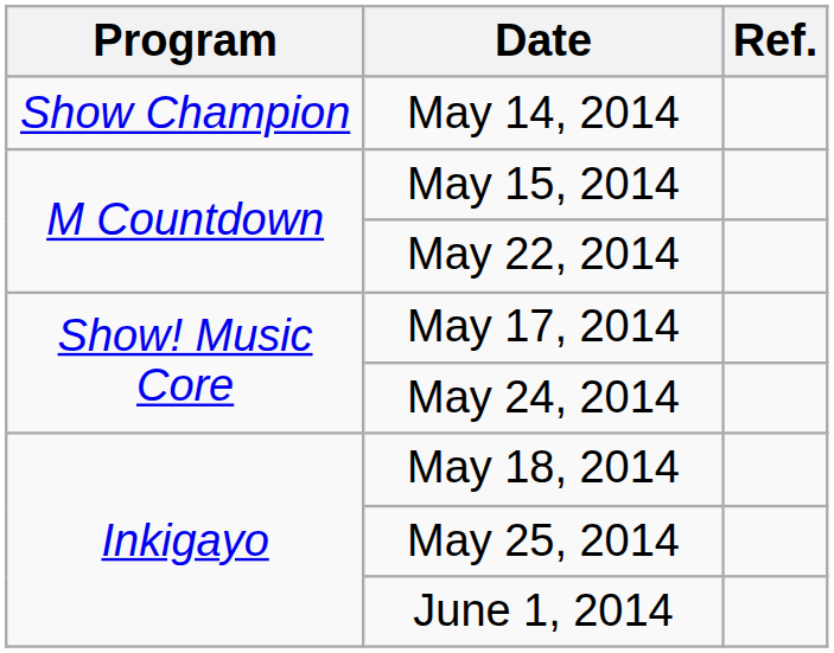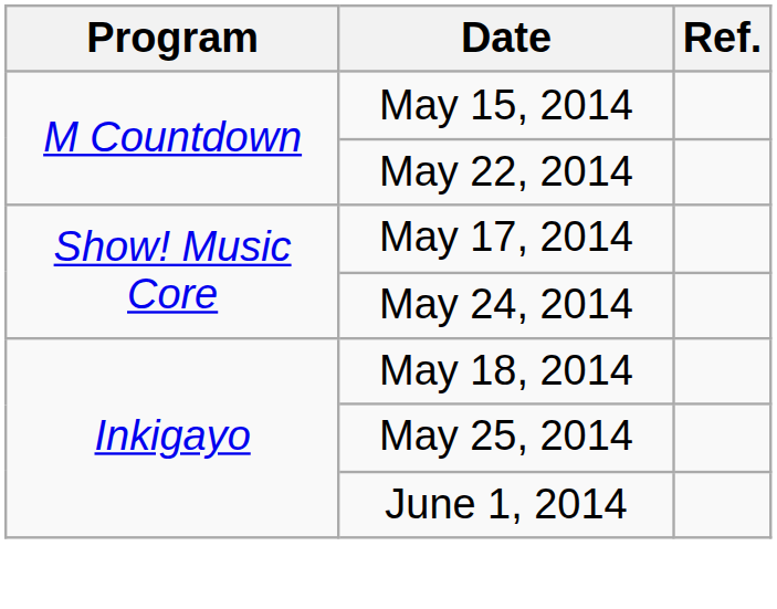- row: Show Champion | May 14, 2014
